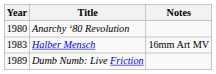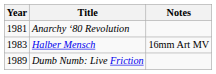Anarchy ‘80 Revolution | Year: 1980 -> 1981
